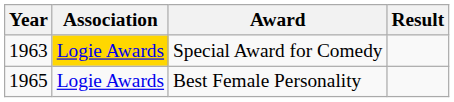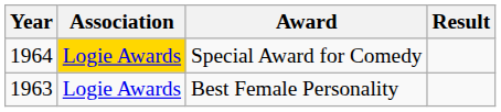Special Award for Comedy | Year: 1963 -> 1964
Best Female Personality | Year: 1965 -> 1963
